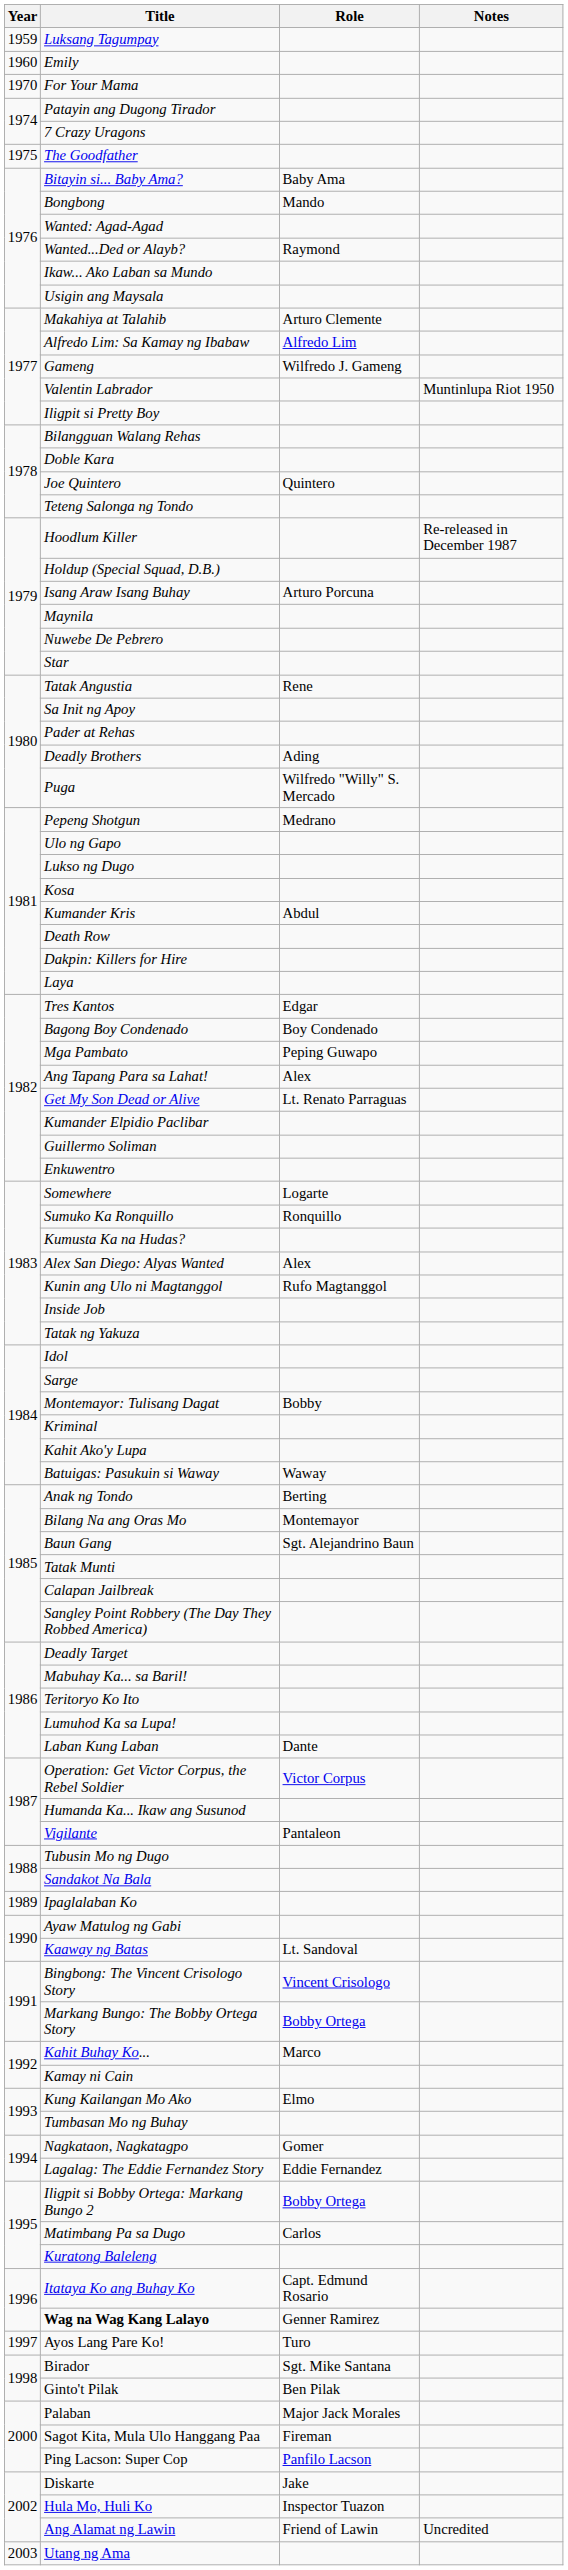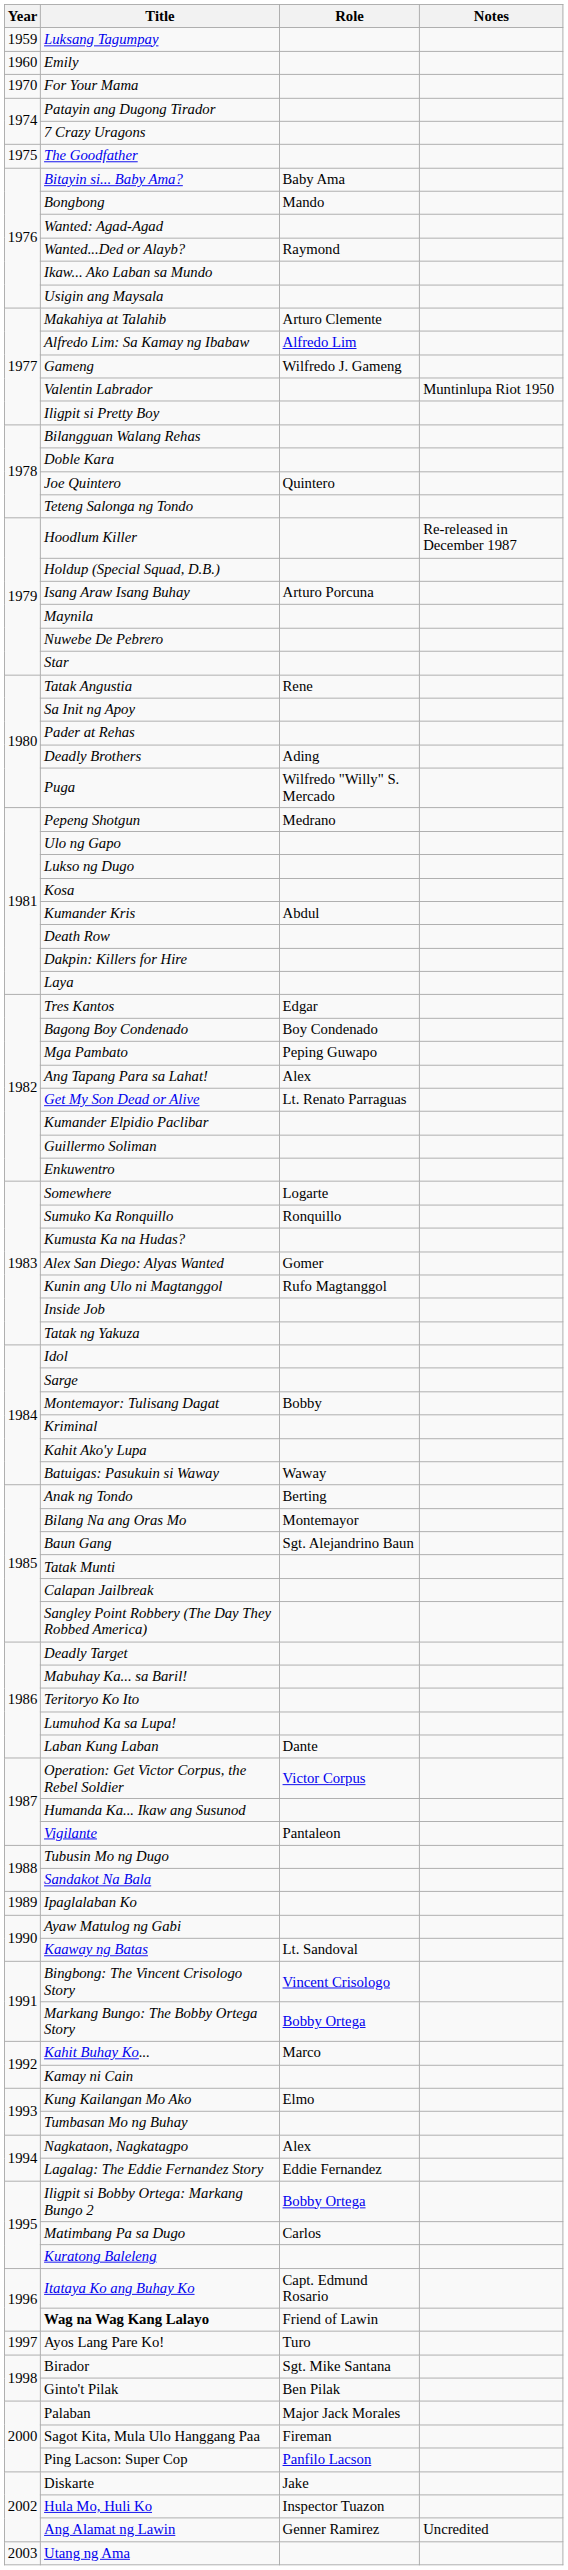Alex San Diego: Alyas Wanted | Role: Alex -> Gomer
Nagkataon, Nagkatagpo | Role: Gomer -> Alex
Wag na Wag Kang Lalayo | Role: Genner Ramirez -> Friend of Lawin
Ang Alamat ng Lawin | Role: Friend of Lawin -> Genner Ramirez
